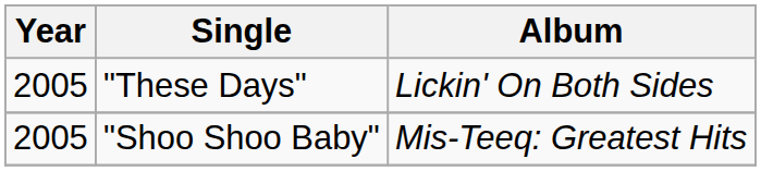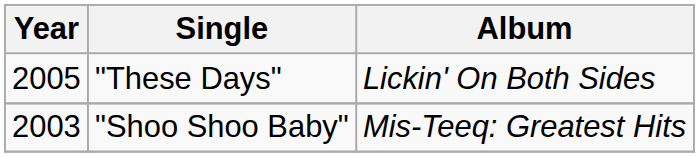"Shoo Shoo Baby" | Year: 2005 -> 2003
